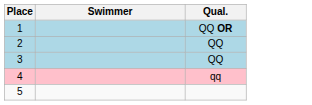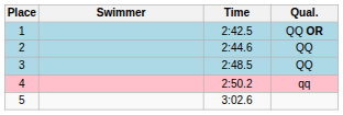+ column: Time | 2:42.5 | 2:44.6 | 2:48.5 | 2:50.2 | 3:02.6
